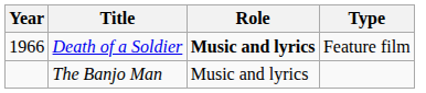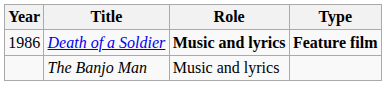Death of a Soldier | Year: 1966 -> 1986
Death of a Soldier | Type: normal -> bold
